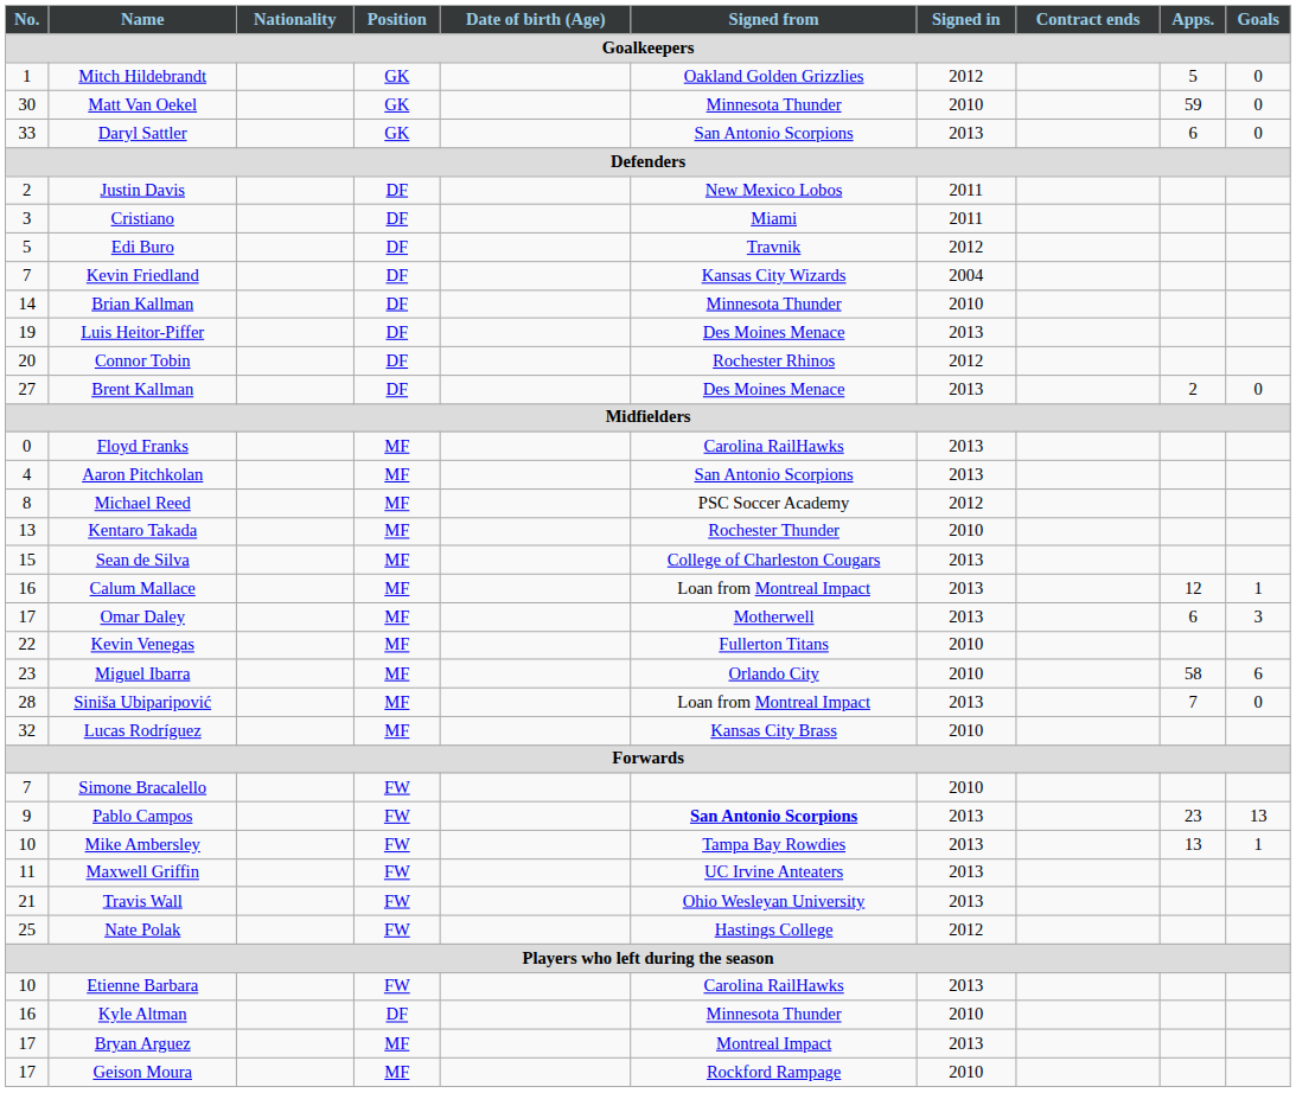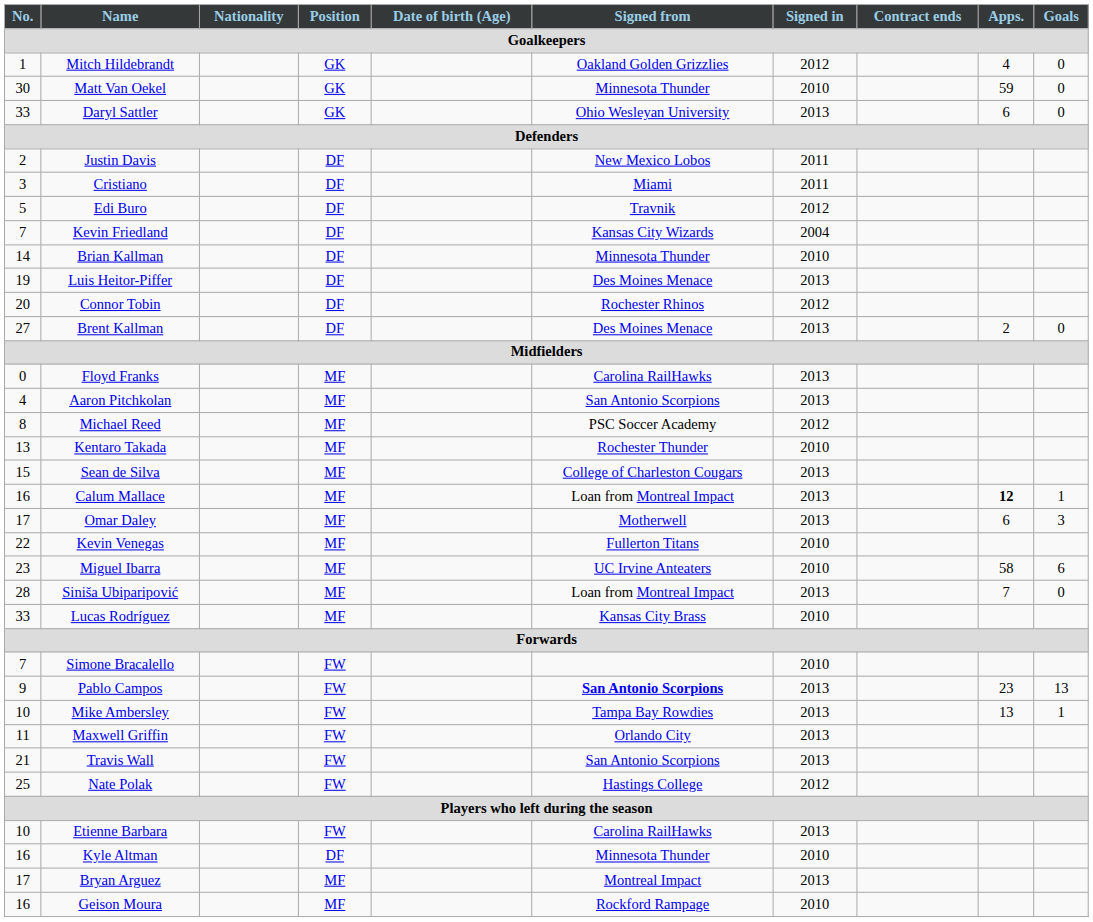Mitch Hildebrandt | Apps.: 5 -> 4
Daryl Sattler | Signed from: San Antonio Scorpions -> Ohio Wesleyan University
Calum Mallace | Apps.: normal -> bold
Miguel Ibarra | Signed from: Orlando City -> UC Irvine Anteaters
Lucas Rodríguez | No.: 32 -> 33
Maxwell Griffin | Signed from: UC Irvine Anteaters -> Orlando City
Travis Wall | Signed from: Ohio Wesleyan University -> San Antonio Scorpions
Geison Moura | No.: 17 -> 16
